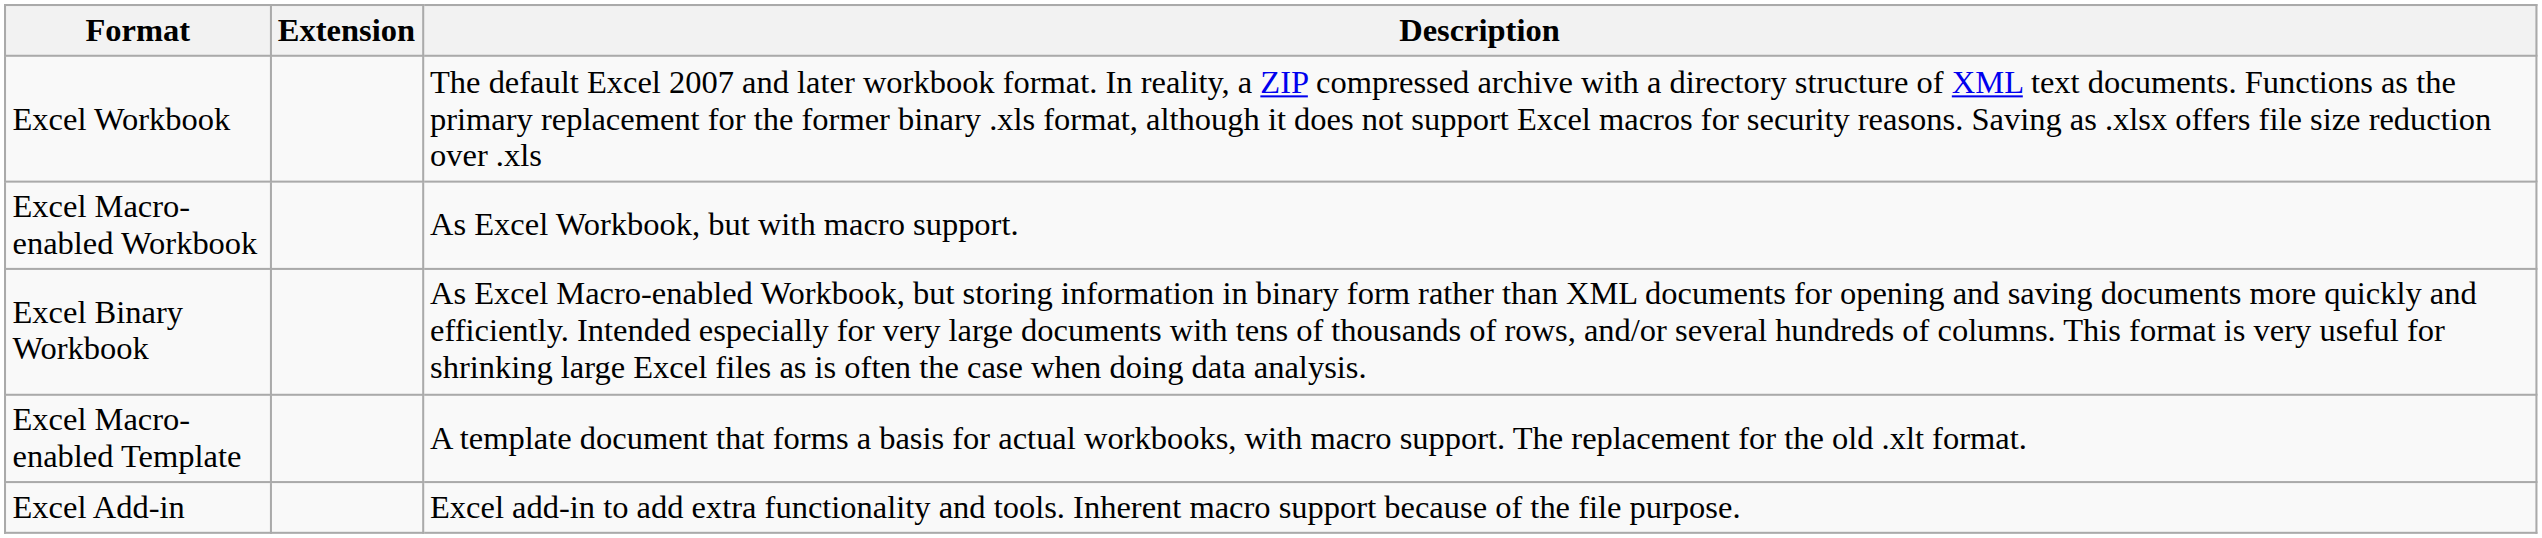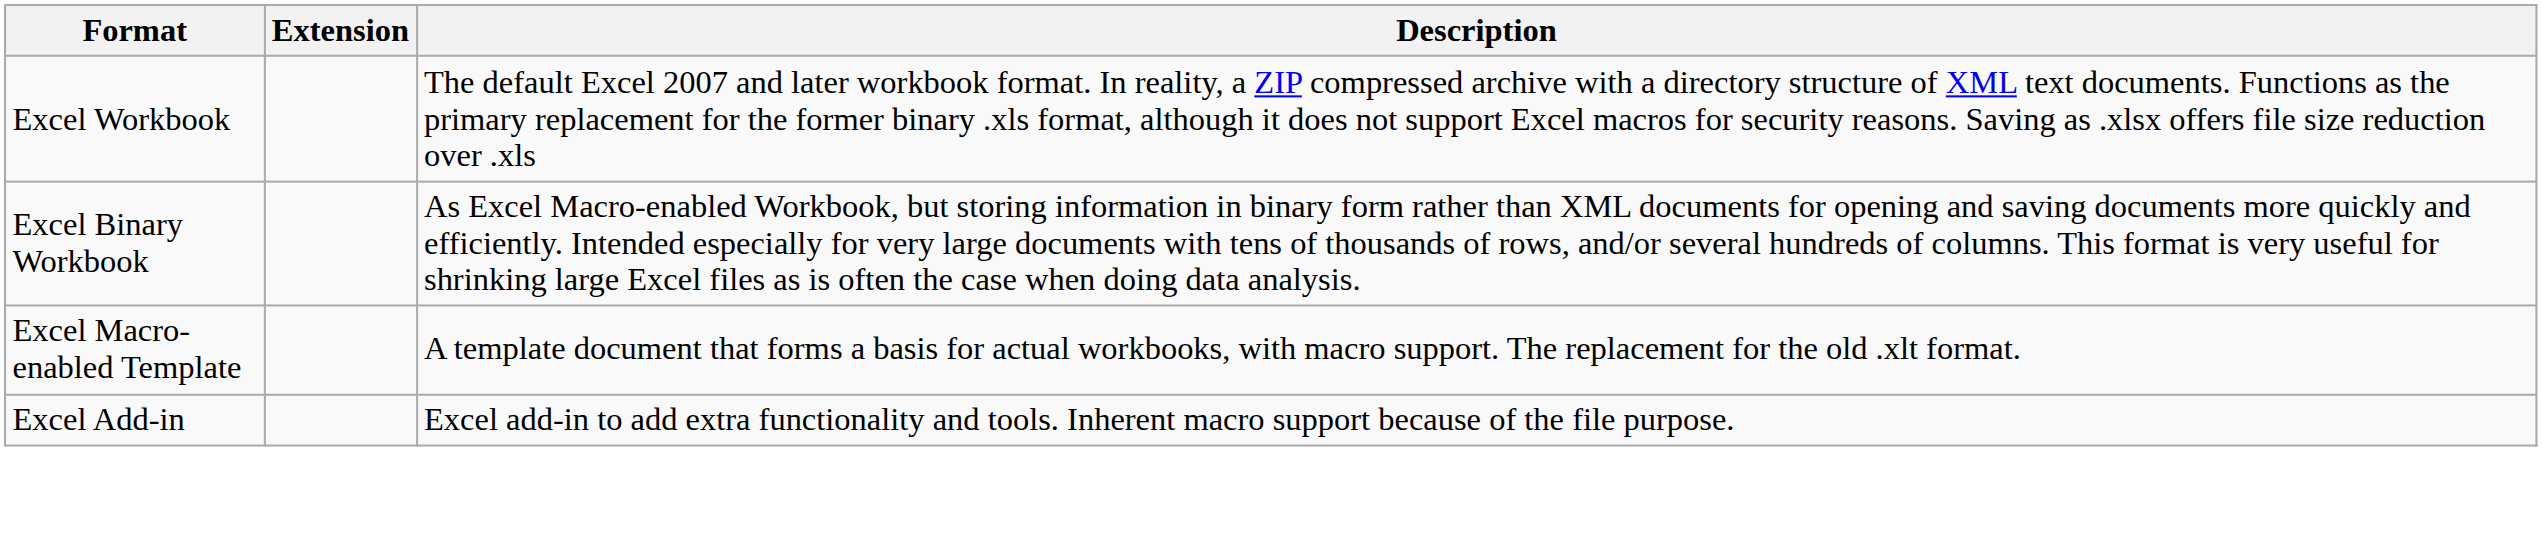- row: Excel Macro-enabled Workbook | As Excel Workbook, but with macro support.
